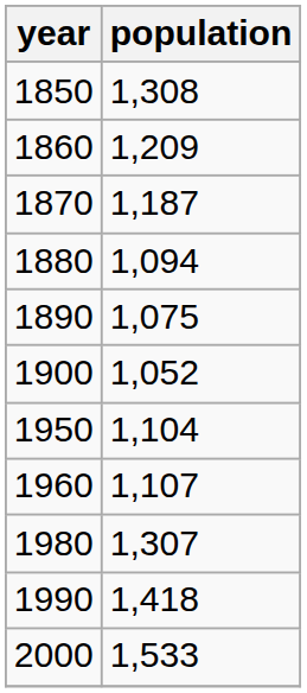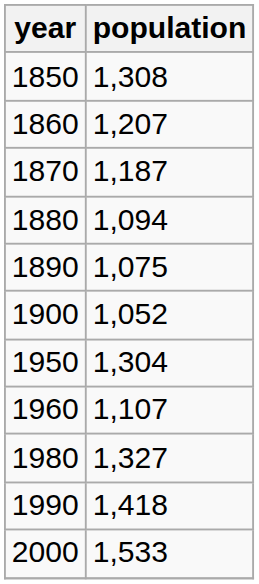1860 | population: 1,209 -> 1,207
1950 | population: 1,104 -> 1,304
1980 | population: 1,307 -> 1,327
